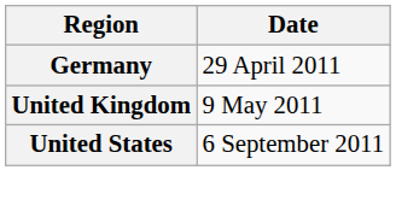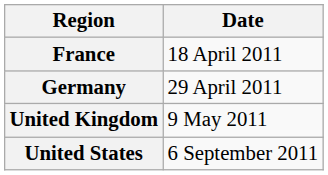+ row: France | 18 April 2011
